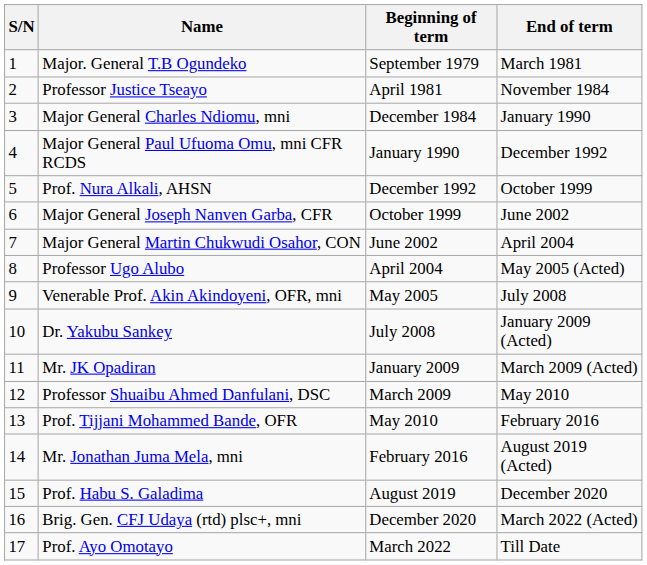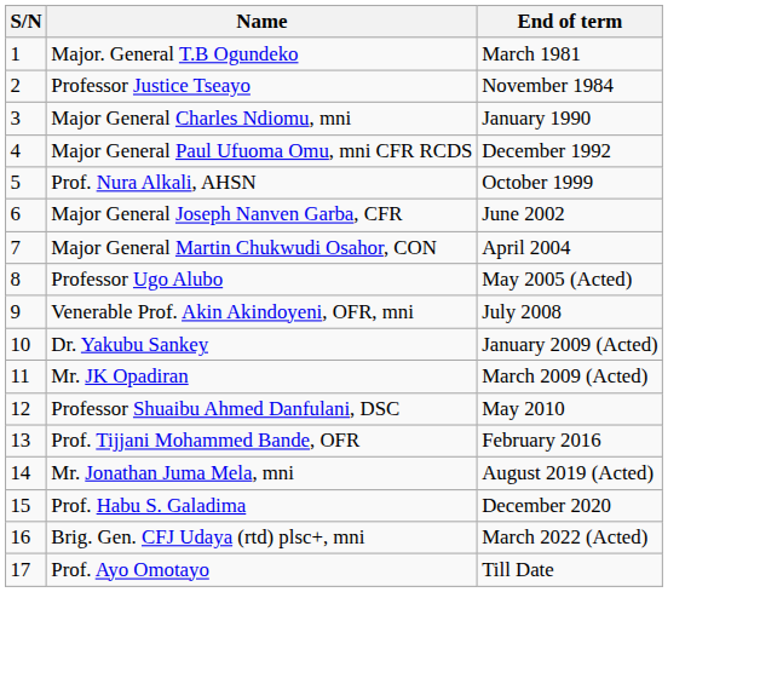- column: Beginning of term | September 1979 | April 1981 | December 1984 | January 1990 | December 1992 | October 1999 | June 2002 | April 2004 | May 2005 | July 2008 | January 2009 | March 2009 | May 2010 | February 2016 | August 2019 | December 2020 | March 2022
